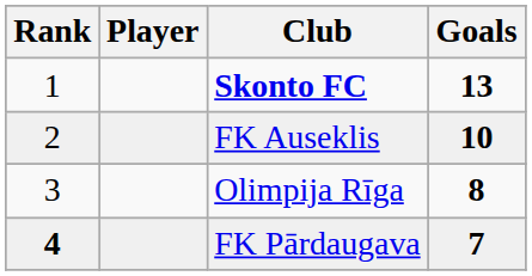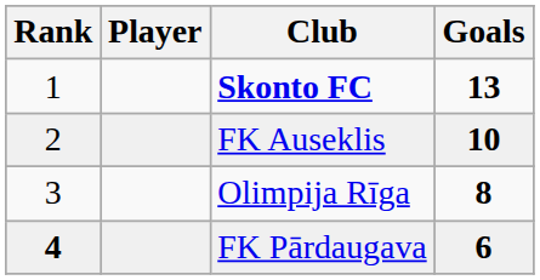FK Pārdaugava | Goals: 7 -> 6
